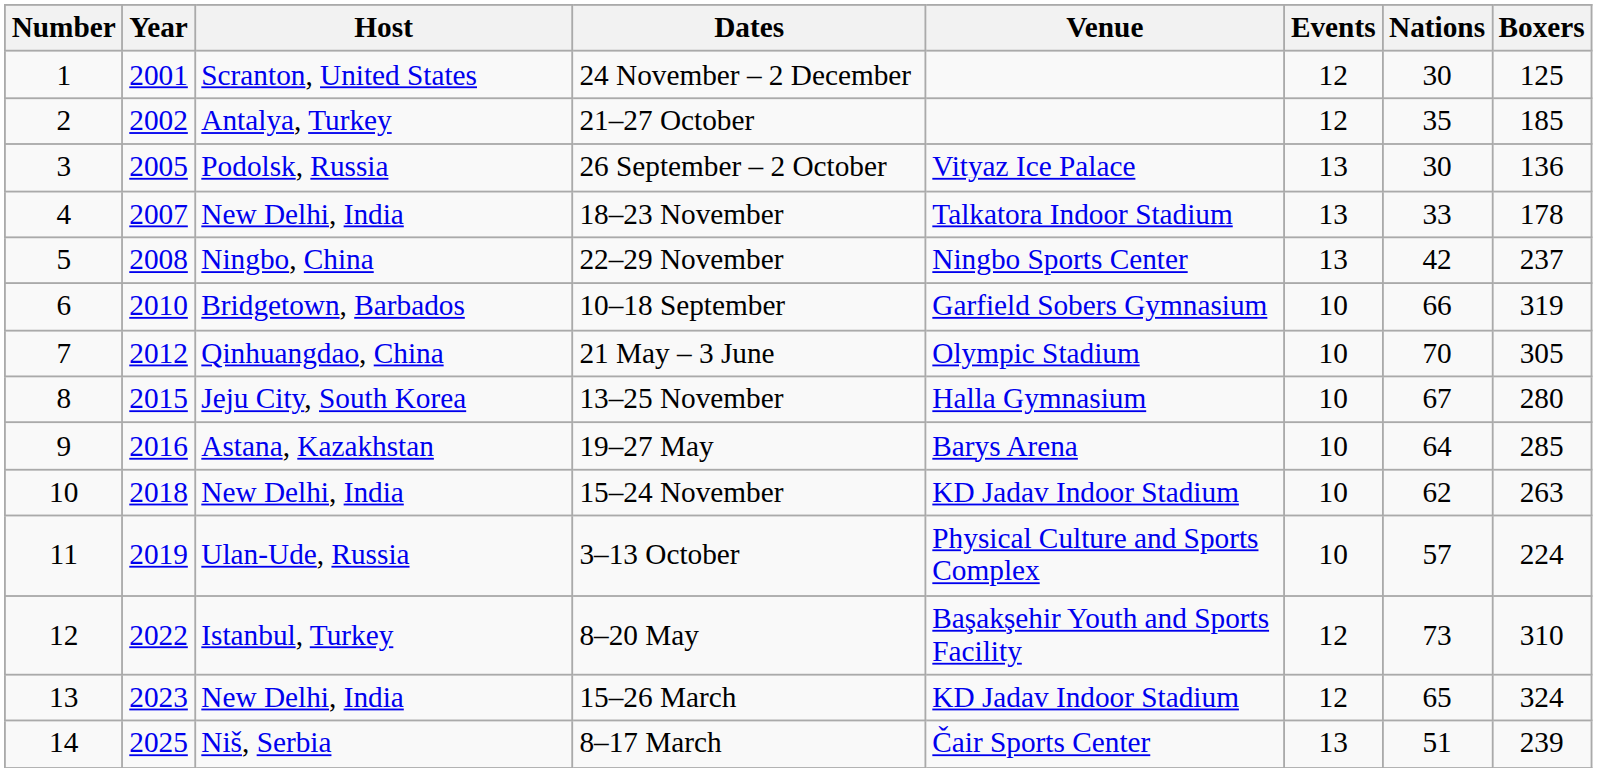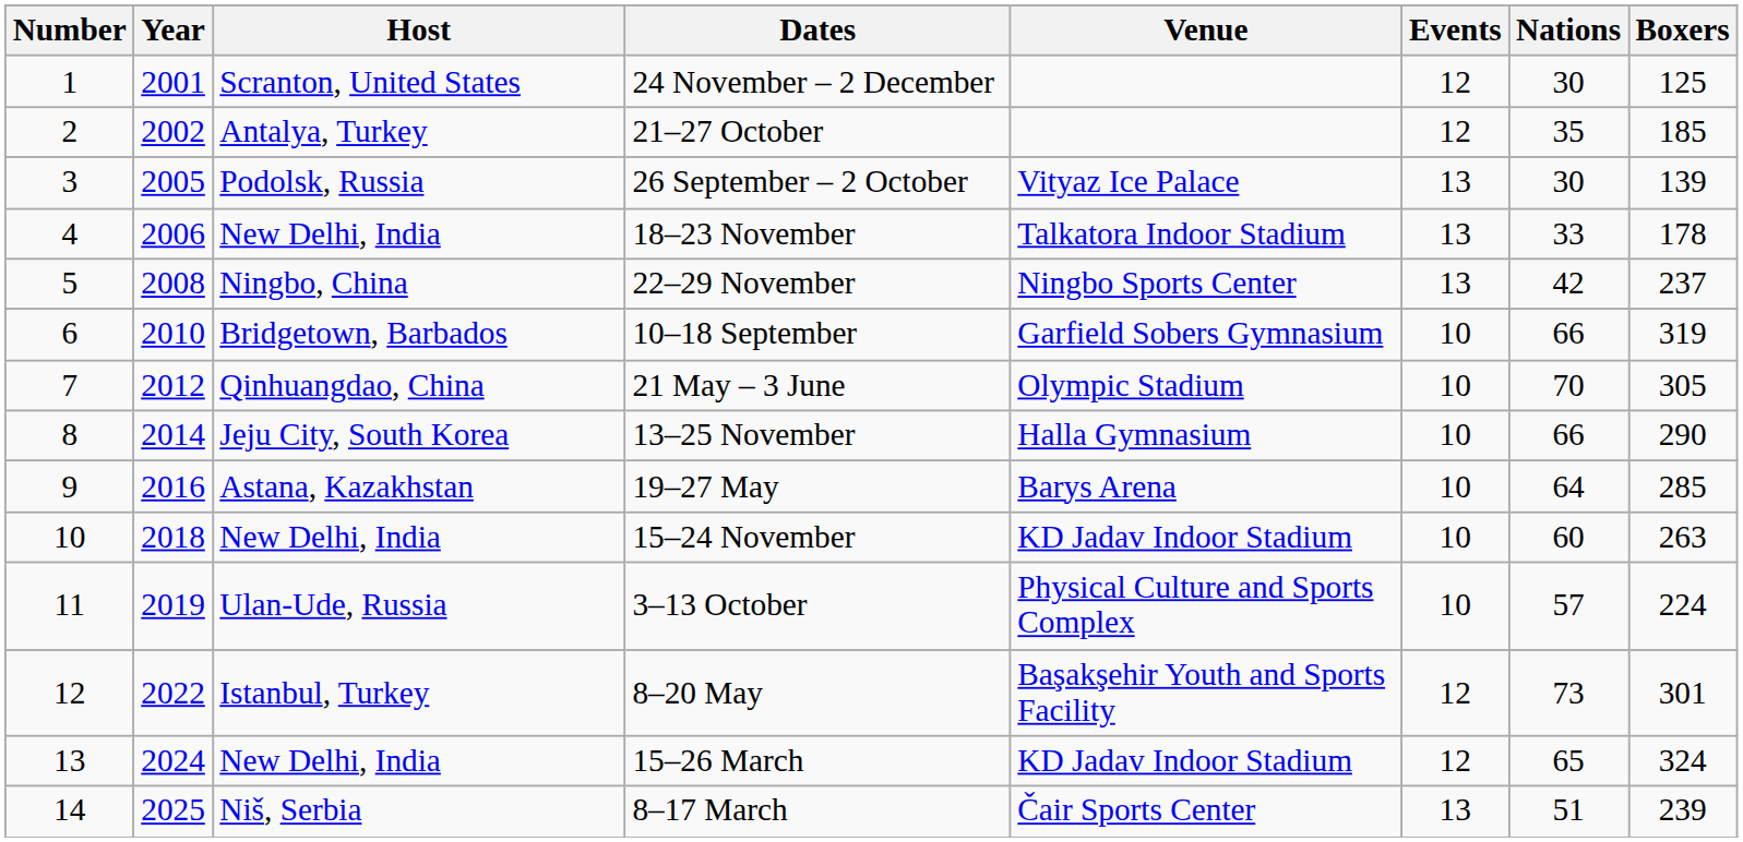26 September – 2 October | Boxers: 136 -> 139
18–23 November | Year: 2007 -> 2006
13–25 November | Year: 2015 -> 2014
13–25 November | Nations: 67 -> 66
13–25 November | Boxers: 280 -> 290
15–24 November | Nations: 62 -> 60
8–20 May | Boxers: 310 -> 301
15–26 March | Year: 2023 -> 2024
